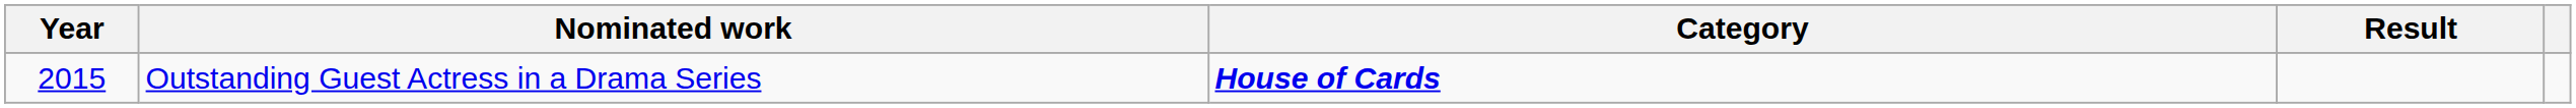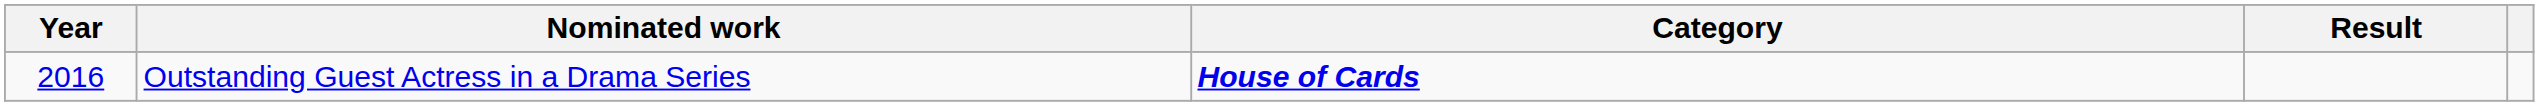Outstanding Guest Actress in a Drama Series | Year: 2015 -> 2016
